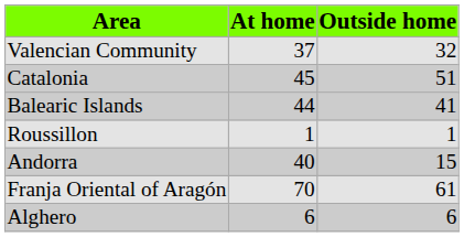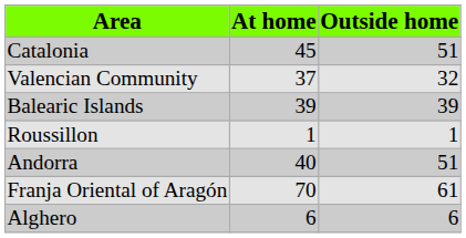rows swapped: Catalonia <-> Valencian Community
Balearic Islands | At home: 44 -> 39
Balearic Islands | Outside home: 41 -> 39
Andorra | Outside home: 15 -> 51
